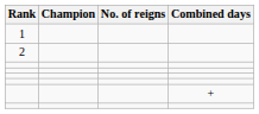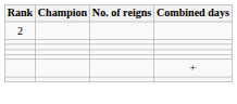- row: 1
